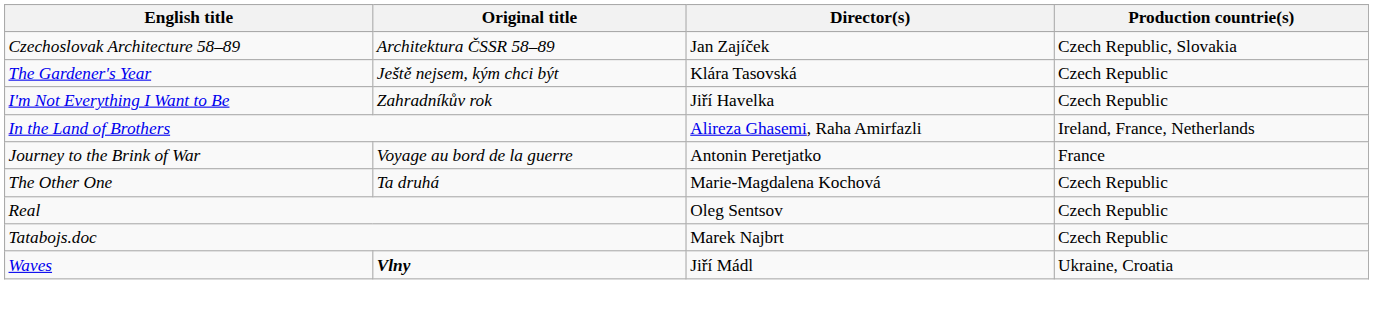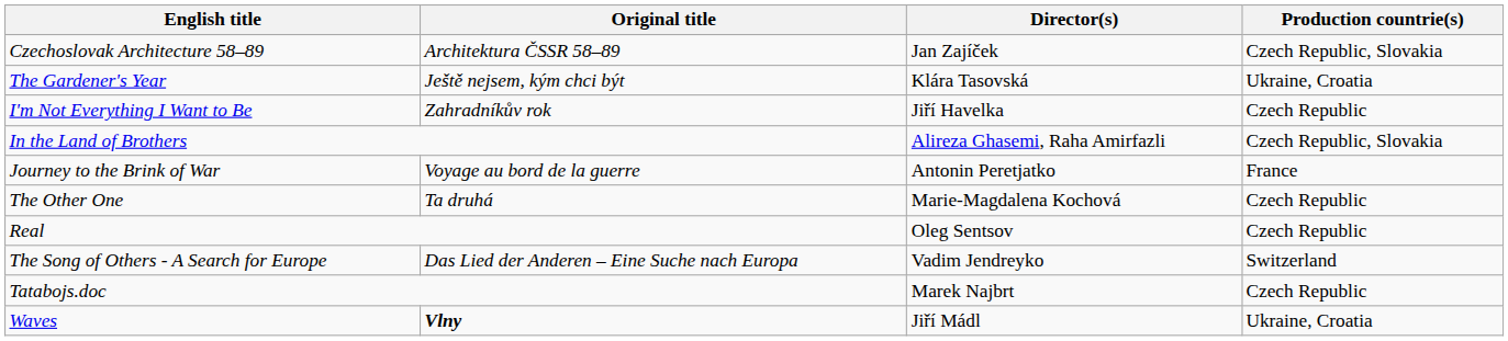The Gardener's Year | Production countrie(s): Czech Republic -> Ukraine, Croatia
In the Land of Brothers | Production countrie(s): Ireland, France, Netherlands -> Czech Republic, Slovakia
+ row: The Song of Others - A Search for Europe | Das Lied der Anderen – Eine Suche nach Europa | Vadim Jendreyko | Switzerland
